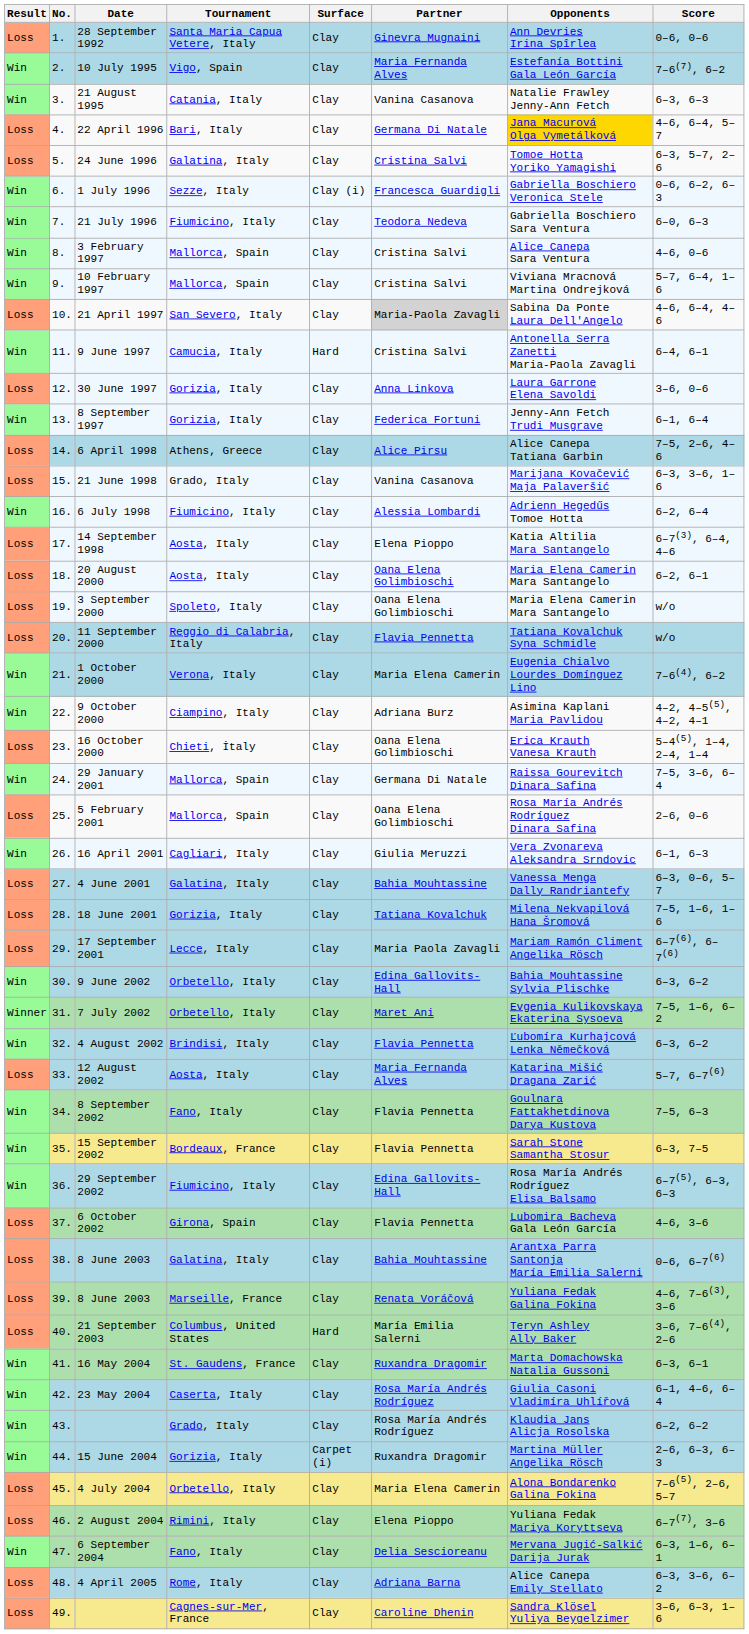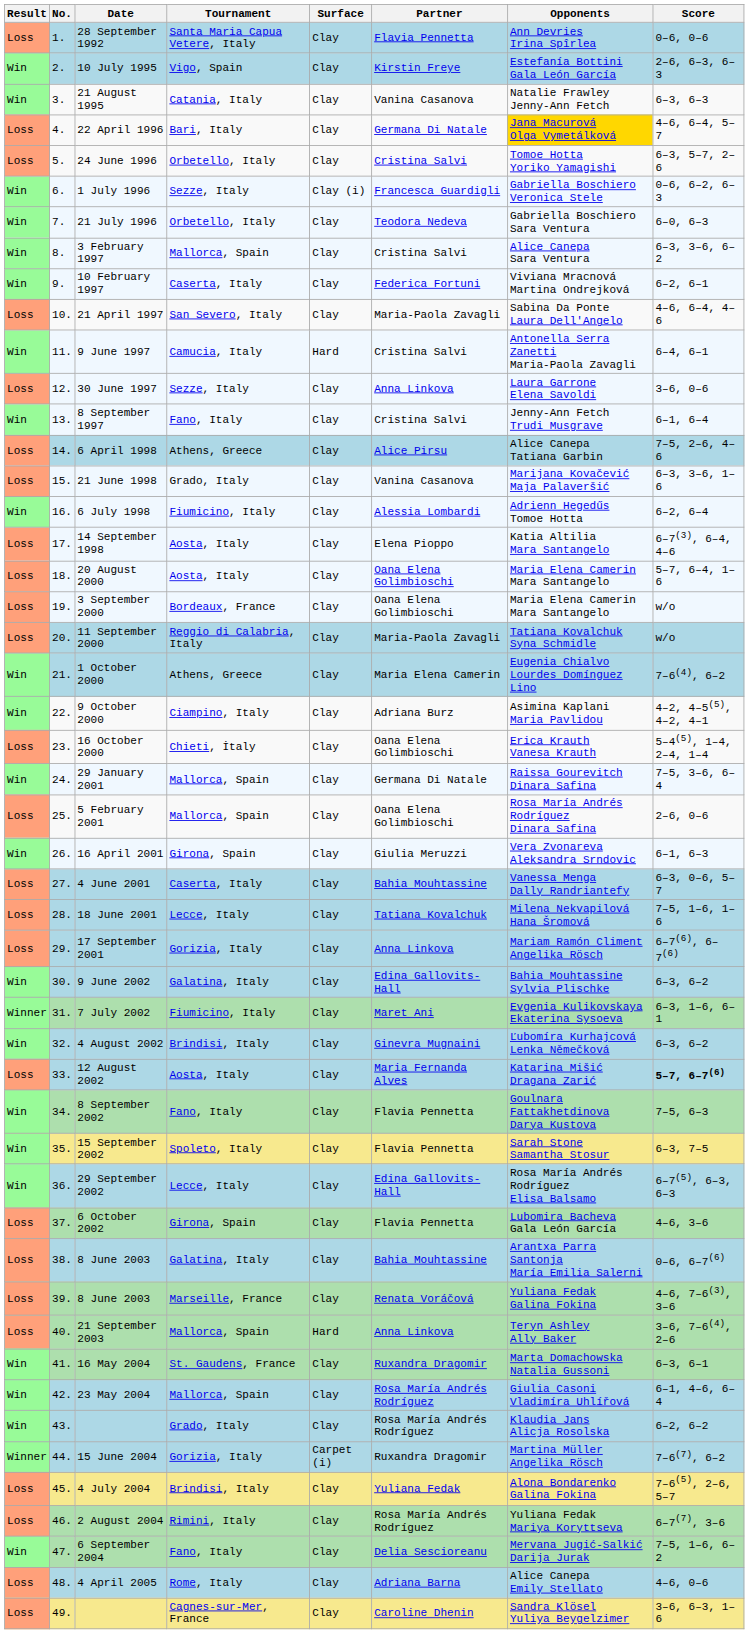28 September 1992 | Partner: Ginevra Mugnaini -> Flavia Pennetta
10 July 1995 | Partner: Maria Fernanda Alves -> Kirstin Freye
10 July 1995 | Score: 7–6(7), 6–2 -> 2–6, 6–3, 6–3
24 June 1996 | Tournament: Galatina, Italy -> Orbetello, Italy
21 July 1996 | Tournament: Fiumicino, Italy -> Orbetello, Italy
3 February 1997 | Score: 4–6, 0–6 -> 6–3, 3–6, 6–2
10 February 1997 | Tournament: Mallorca, Spain -> Caserta, Italy
10 February 1997 | Partner: Cristina Salvi -> Federica Fortuni
10 February 1997 | Score: 5–7, 6–4, 1–6 -> 6–2, 6–1
21 April 1997 | Partner: lightgrey background -> no background
30 June 1997 | Tournament: Gorizia, Italy -> Sezze, Italy
8 September 1997 | Tournament: Gorizia, Italy -> Fano, Italy
8 September 1997 | Partner: Federica Fortuni -> Cristina Salvi
20 August 2000 | Score: 6–2, 6–1 -> 5–7, 6–4, 1–6
3 September 2000 | Tournament: Spoleto, Italy -> Bordeaux, France
11 September 2000 | Partner: Flavia Pennetta -> Maria-Paola Zavagli
1 October 2000 | Tournament: Verona, Italy -> Athens, Greece
16 April 2001 | Tournament: Cagliari, Italy -> Girona, Spain
4 June 2001 | Tournament: Galatina, Italy -> Caserta, Italy
18 June 2001 | Tournament: Gorizia, Italy -> Lecce, Italy
17 September 2001 | Tournament: Lecce, Italy -> Gorizia, Italy
17 September 2001 | Partner: Maria Paola Zavagli -> Anna Linkova
9 June 2002 | Tournament: Orbetello, Italy -> Galatina, Italy
7 July 2002 | Tournament: Orbetello, Italy -> Fiumicino, Italy
7 July 2002 | Score: 7–5, 1–6, 6–2 -> 6–3, 1–6, 6–1
4 August 2002 | Partner: Flavia Pennetta -> Ginevra Mugnaini
12 August 2002 | Score: normal -> bold
15 September 2002 | Tournament: Bordeaux, France -> Spoleto, Italy
29 September 2002 | Tournament: Fiumicino, Italy -> Lecce, Italy
21 September 2003 | Tournament: Columbus, United States -> Mallorca, Spain
21 September 2003 | Partner: María Emilia Salerni -> Anna Linkova
23 May 2004 | Tournament: Caserta, Italy -> Mallorca, Spain
15 June 2004 | Result: Win -> Winner
15 June 2004 | Score: 2–6, 6–3, 6–3 -> 7–6(7), 6–2
4 July 2004 | Tournament: Orbetello, Italy -> Brindisi, Italy
4 July 2004 | Partner: Maria Elena Camerin -> Yuliana Fedak
2 August 2004 | Partner: Elena Pioppo -> Rosa María Andrés Rodríguez
6 September 2004 | Score: 6–3, 1–6, 6–1 -> 7–5, 1–6, 6–2
4 April 2005 | Score: 6–3, 3–6, 6–2 -> 4–6, 0–6
